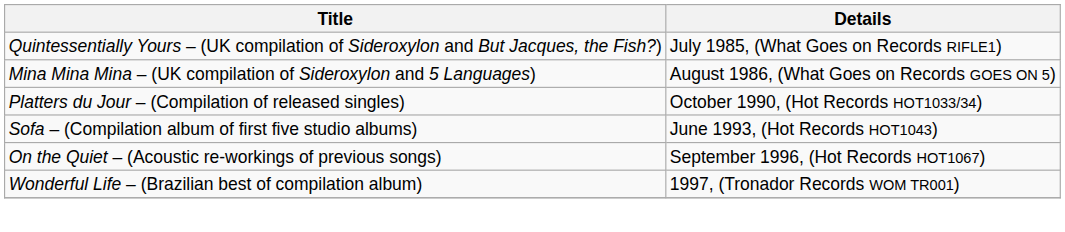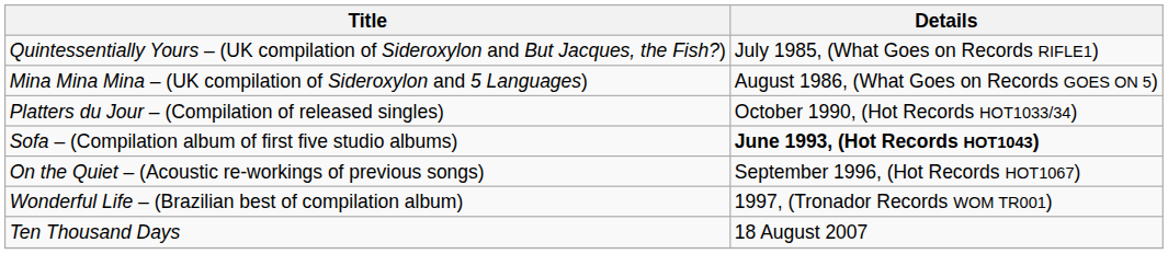Sofa – (Compilation album of first five studio albums) | Details: normal -> bold
+ row: Ten Thousand Days | 18 August 2007
